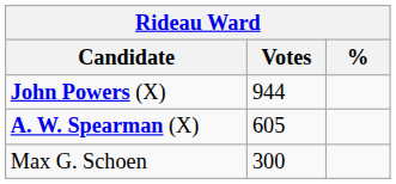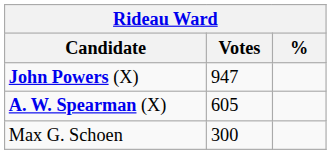John Powers (X) | Votes: 944 -> 947
